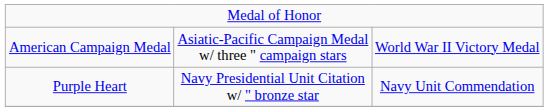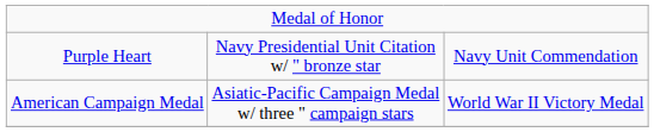rows swapped: Purple Heart <-> American Campaign Medal
